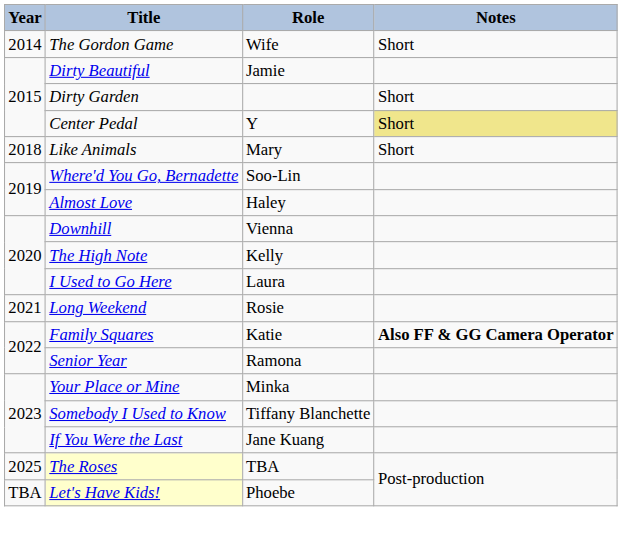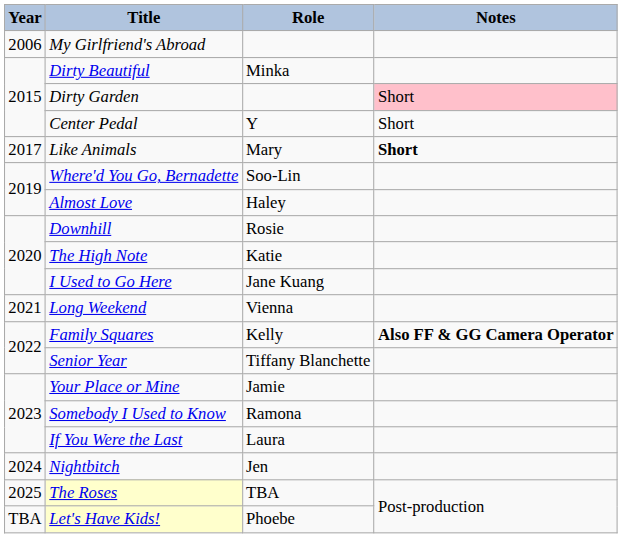+ row: 2006 | My Girlfriend's Abroad
- row: 2014 | The Gordon Game | Wife | Short
Dirty Beautiful | Role: Jamie -> Minka
Dirty Garden | Notes: no background -> pink background
Center Pedal | Notes: khaki background -> no background
Like Animals | Year: 2018 -> 2017
Like Animals | Notes: normal -> bold
Downhill | Role: Vienna -> Rosie
The High Note | Role: Kelly -> Katie
I Used to Go Here | Role: Laura -> Jane Kuang
Long Weekend | Role: Rosie -> Vienna
Family Squares | Role: Katie -> Kelly
Senior Year | Role: Ramona -> Tiffany Blanchette
Your Place or Mine | Role: Minka -> Jamie
Somebody I Used to Know | Role: Tiffany Blanchette -> Ramona
If You Were the Last | Role: Jane Kuang -> Laura
+ row: 2024 | Nightbitch | Jen
